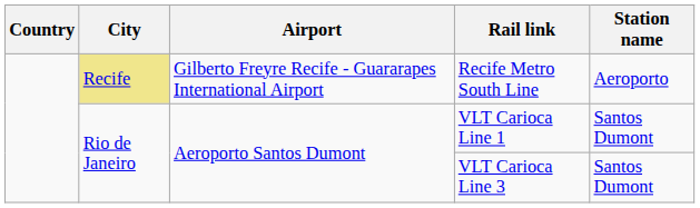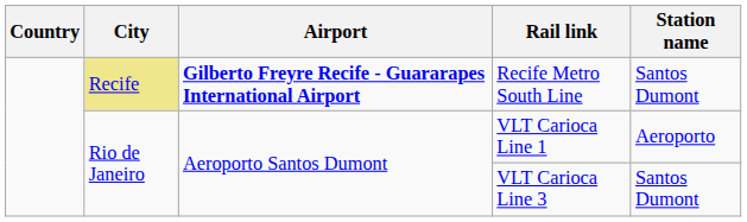Recife Metro South Line | Airport: normal -> bold
Recife Metro South Line | Station name: Aeroporto -> Santos Dumont
VLT Carioca Line 1 | Station name: Santos Dumont -> Aeroporto
